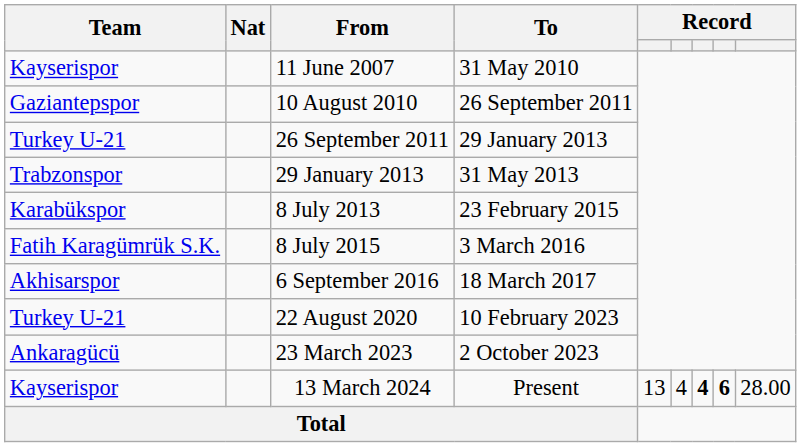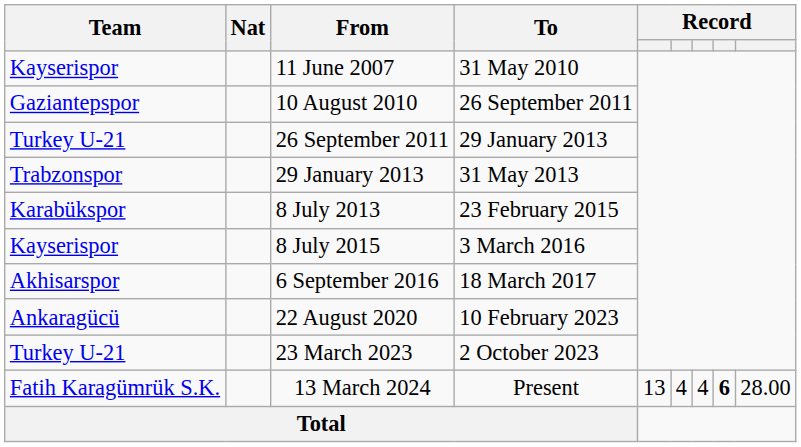8 July 2015 | Team: Fatih Karagümrük S.K. -> Kayserispor
22 August 2020 | Team: Turkey U-21 -> Ankaragücü
23 March 2023 | Team: Ankaragücü -> Turkey U-21
13 March 2024 | Team: Kayserispor -> Fatih Karagümrük S.K.
13 March 2024 | column 7: bold -> normal
